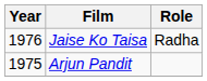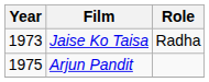Jaise Ko Taisa | Year: 1976 -> 1973
